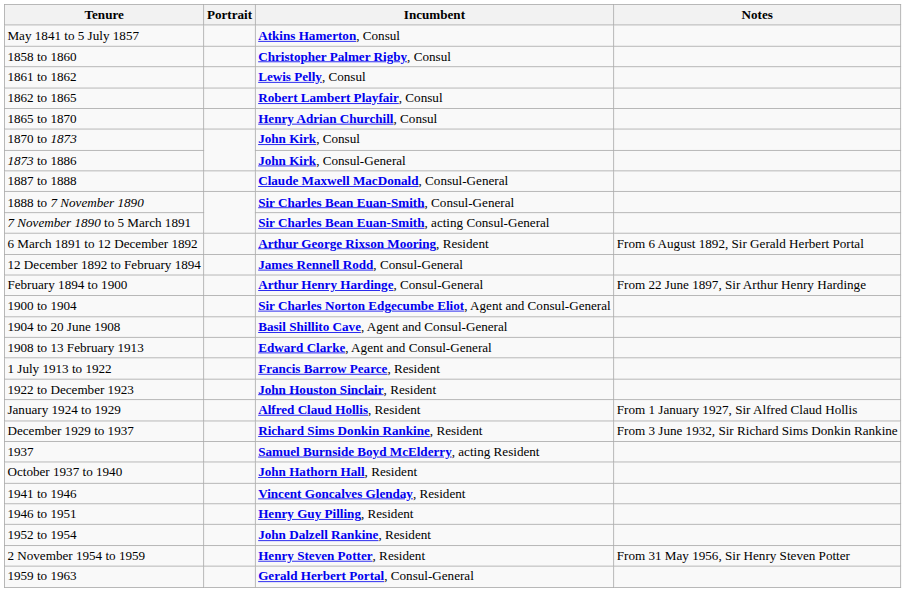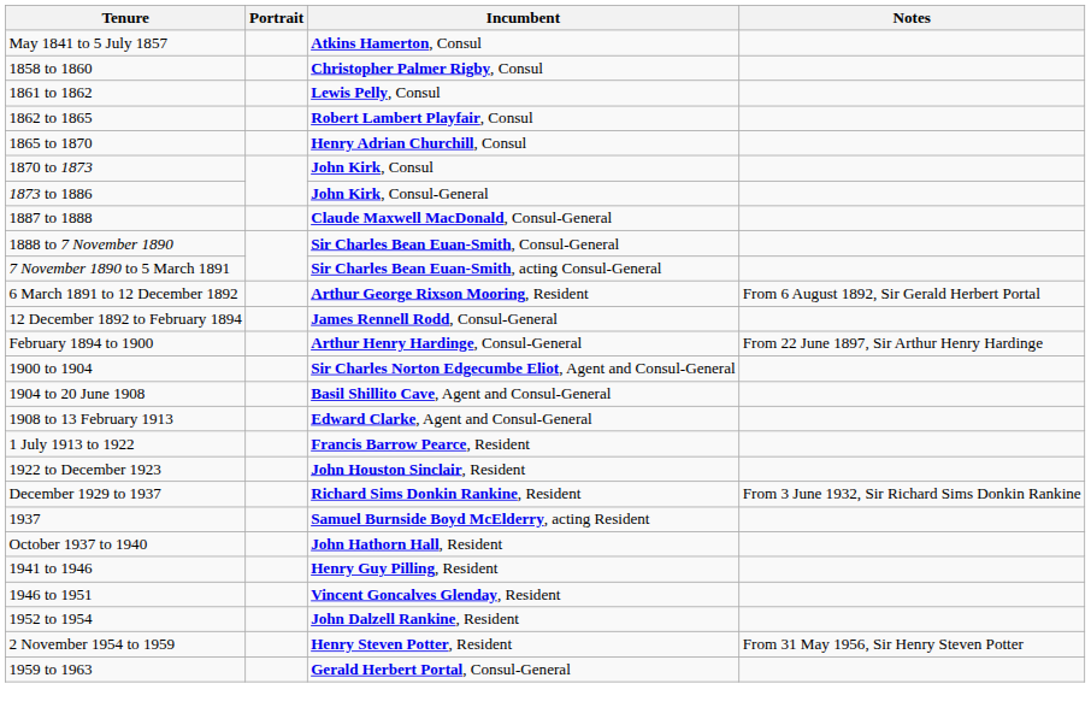- row: January 1924 to 1929 | Alfred Claud Hollis, Resident | From 1 January 1927, Sir Alfred Claud Hollis
1941 to 1946 | Incumbent: Vincent Goncalves Glenday, Resident -> Henry Guy Pilling, Resident
1946 to 1951 | Incumbent: Henry Guy Pilling, Resident -> Vincent Goncalves Glenday, Resident
